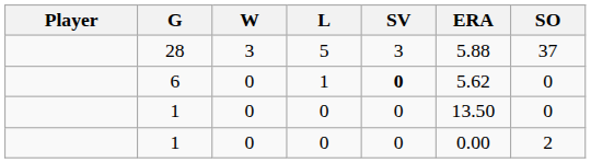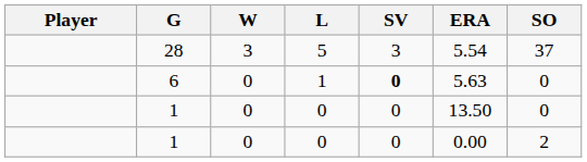28 | ERA: 5.88 -> 5.54
6 | ERA: 5.62 -> 5.63
